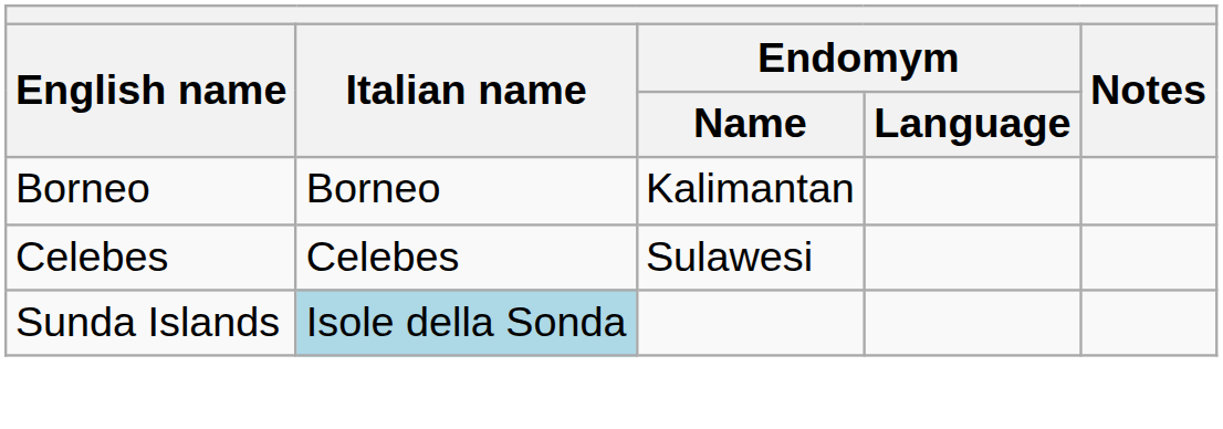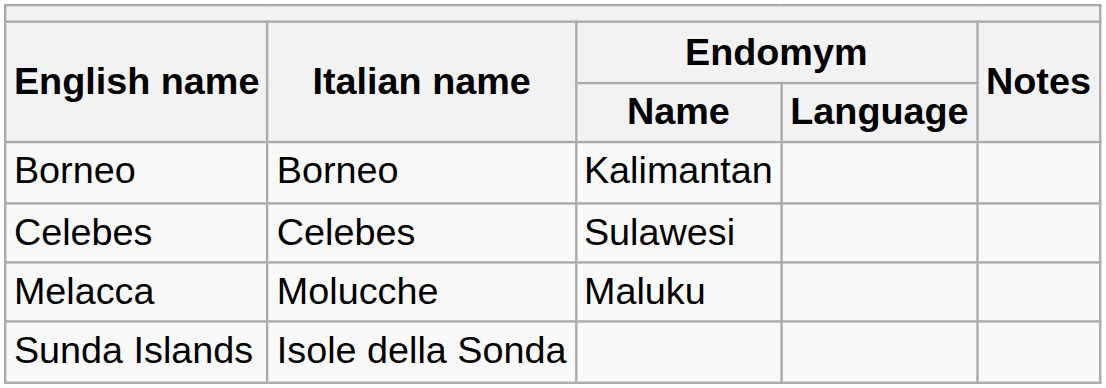+ row: Melacca | Molucche | Maluku
Sunda Islands | Italian name: lightblue background -> no background
